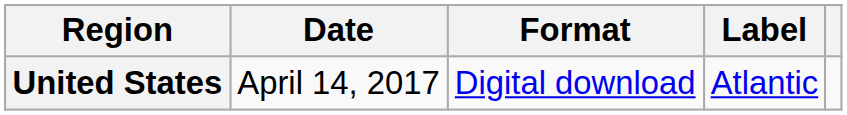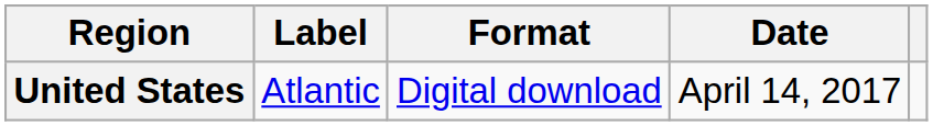columns swapped: Date <-> Label
